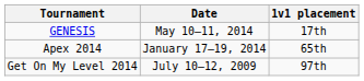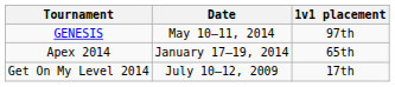GENESIS | 1v1 placement: 17th -> 97th
Get On My Level 2014 | 1v1 placement: 97th -> 17th
